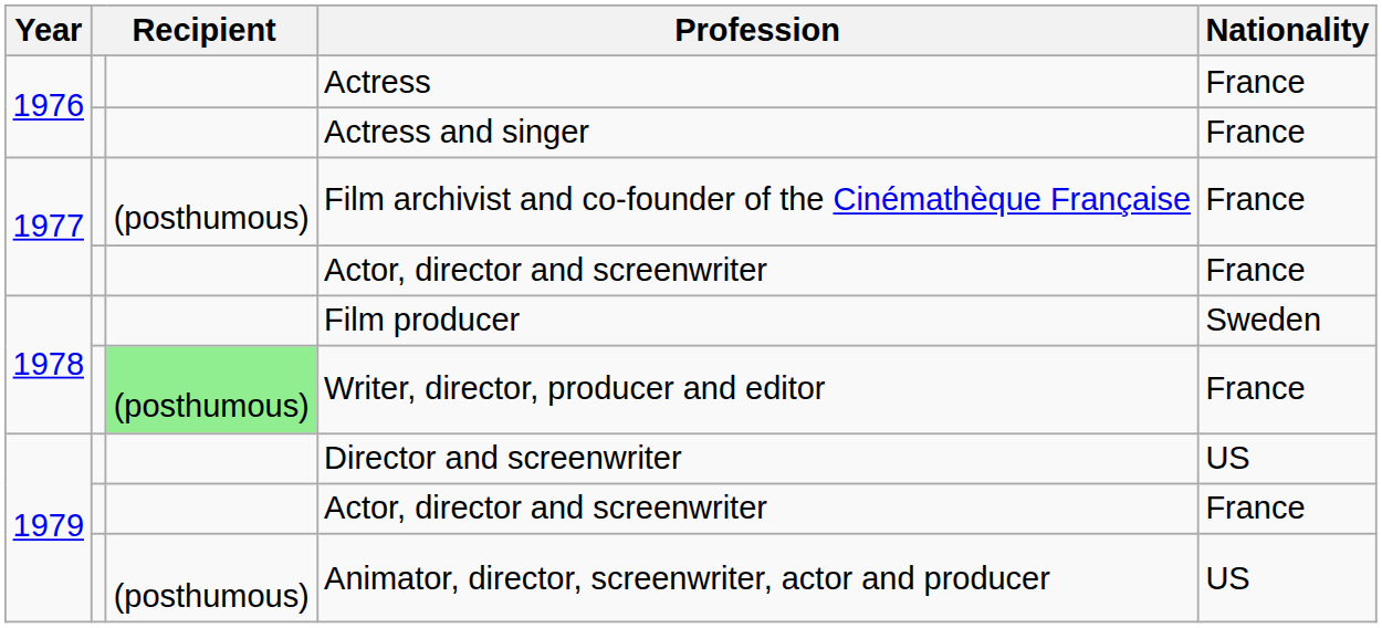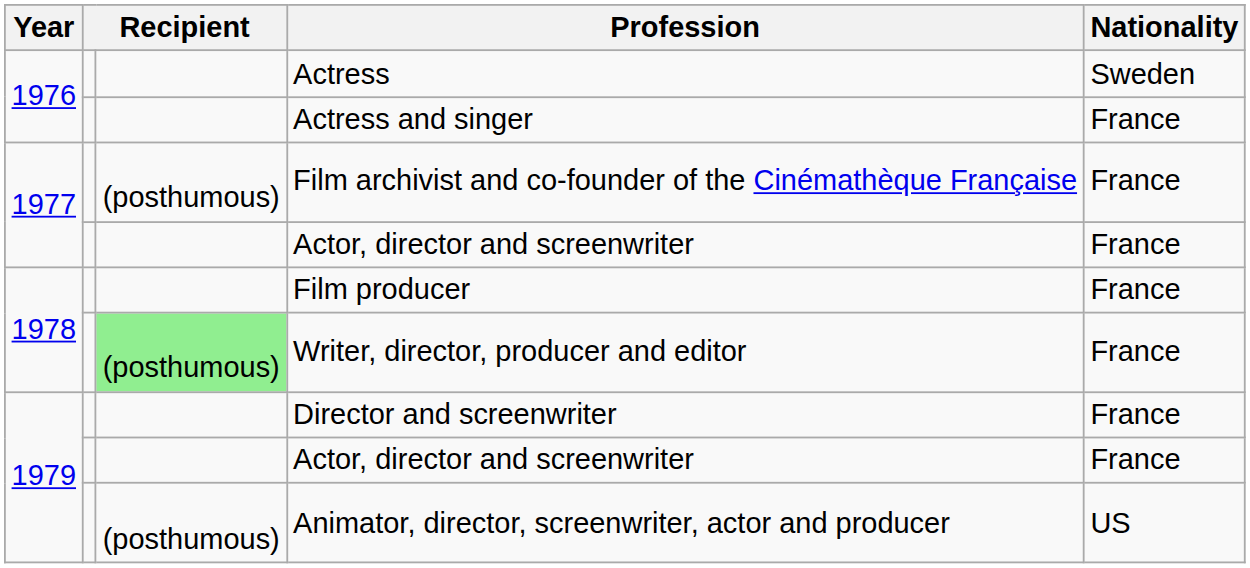Actress | Nationality: France -> Sweden
Film producer | Nationality: Sweden -> France
Director and screenwriter | Nationality: US -> France
